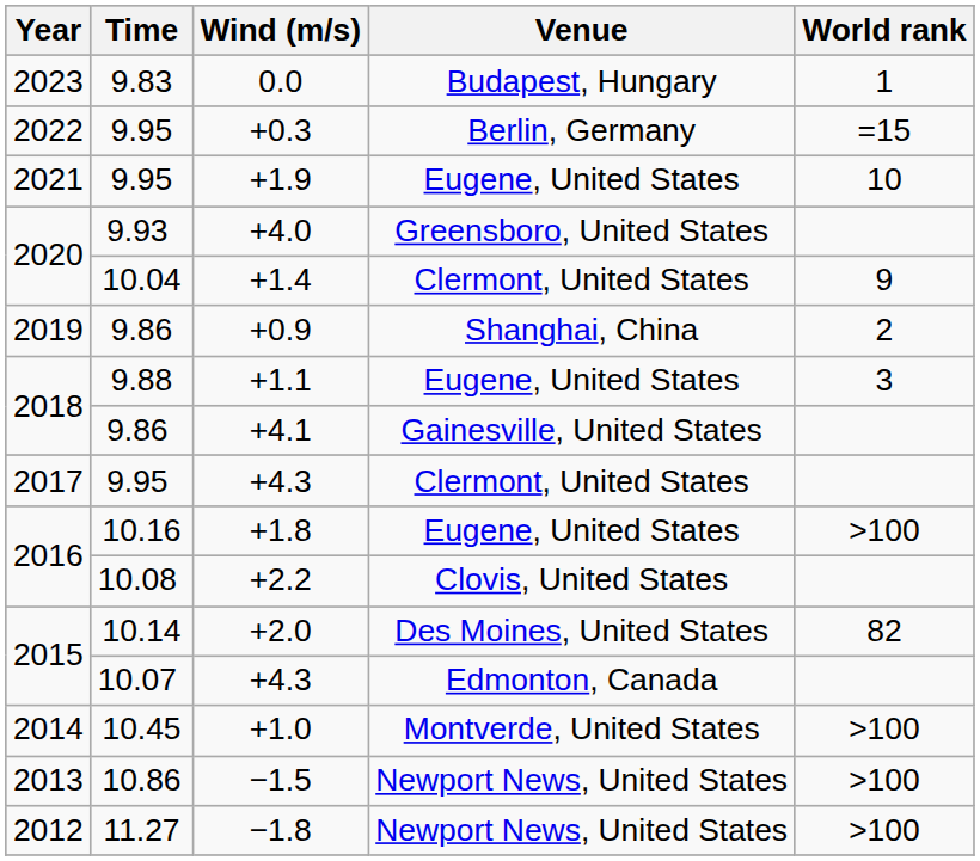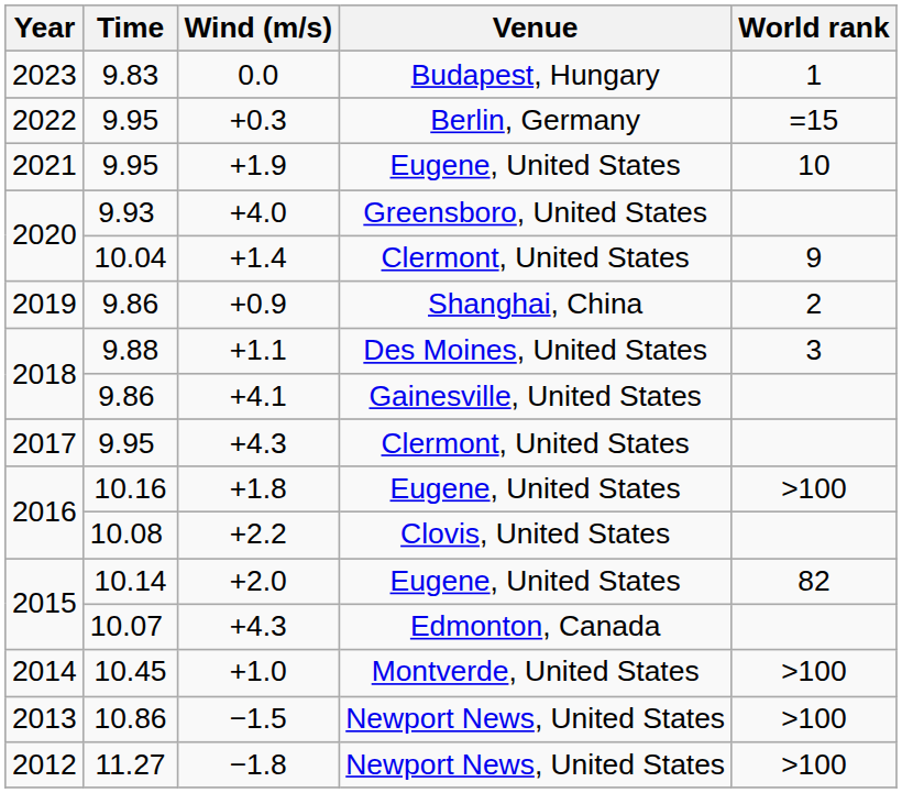+1.1 | Venue: Eugene, United States -> Des Moines, United States
+2.0 | Venue: Des Moines, United States -> Eugene, United States
